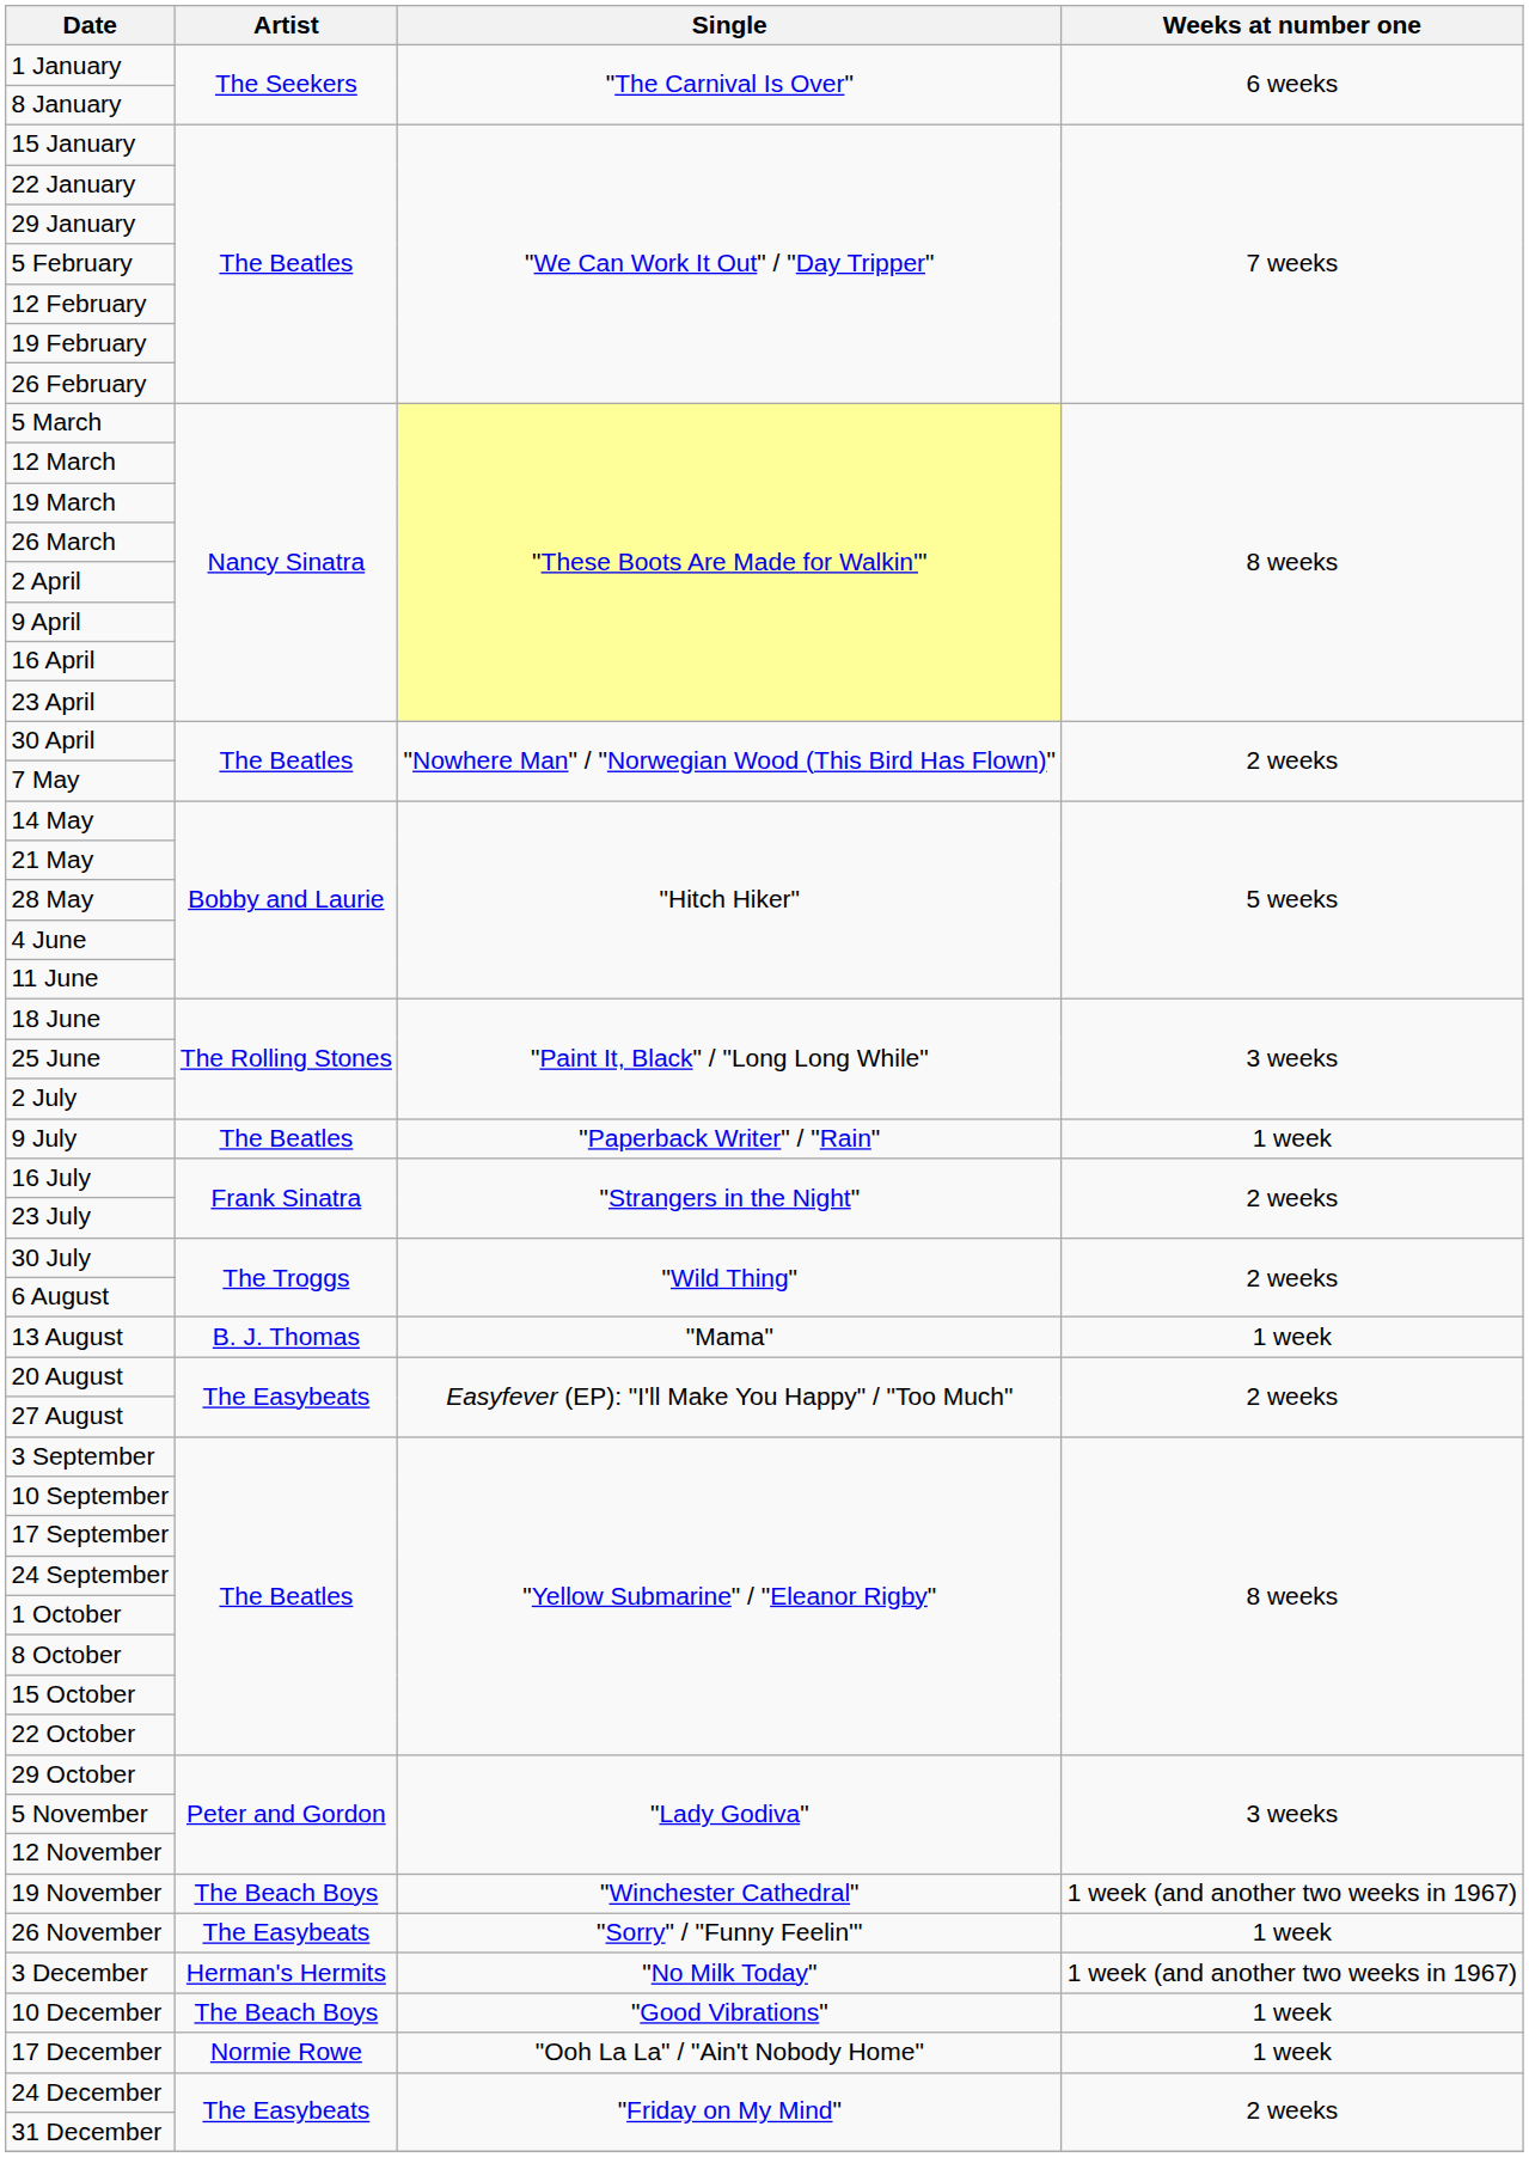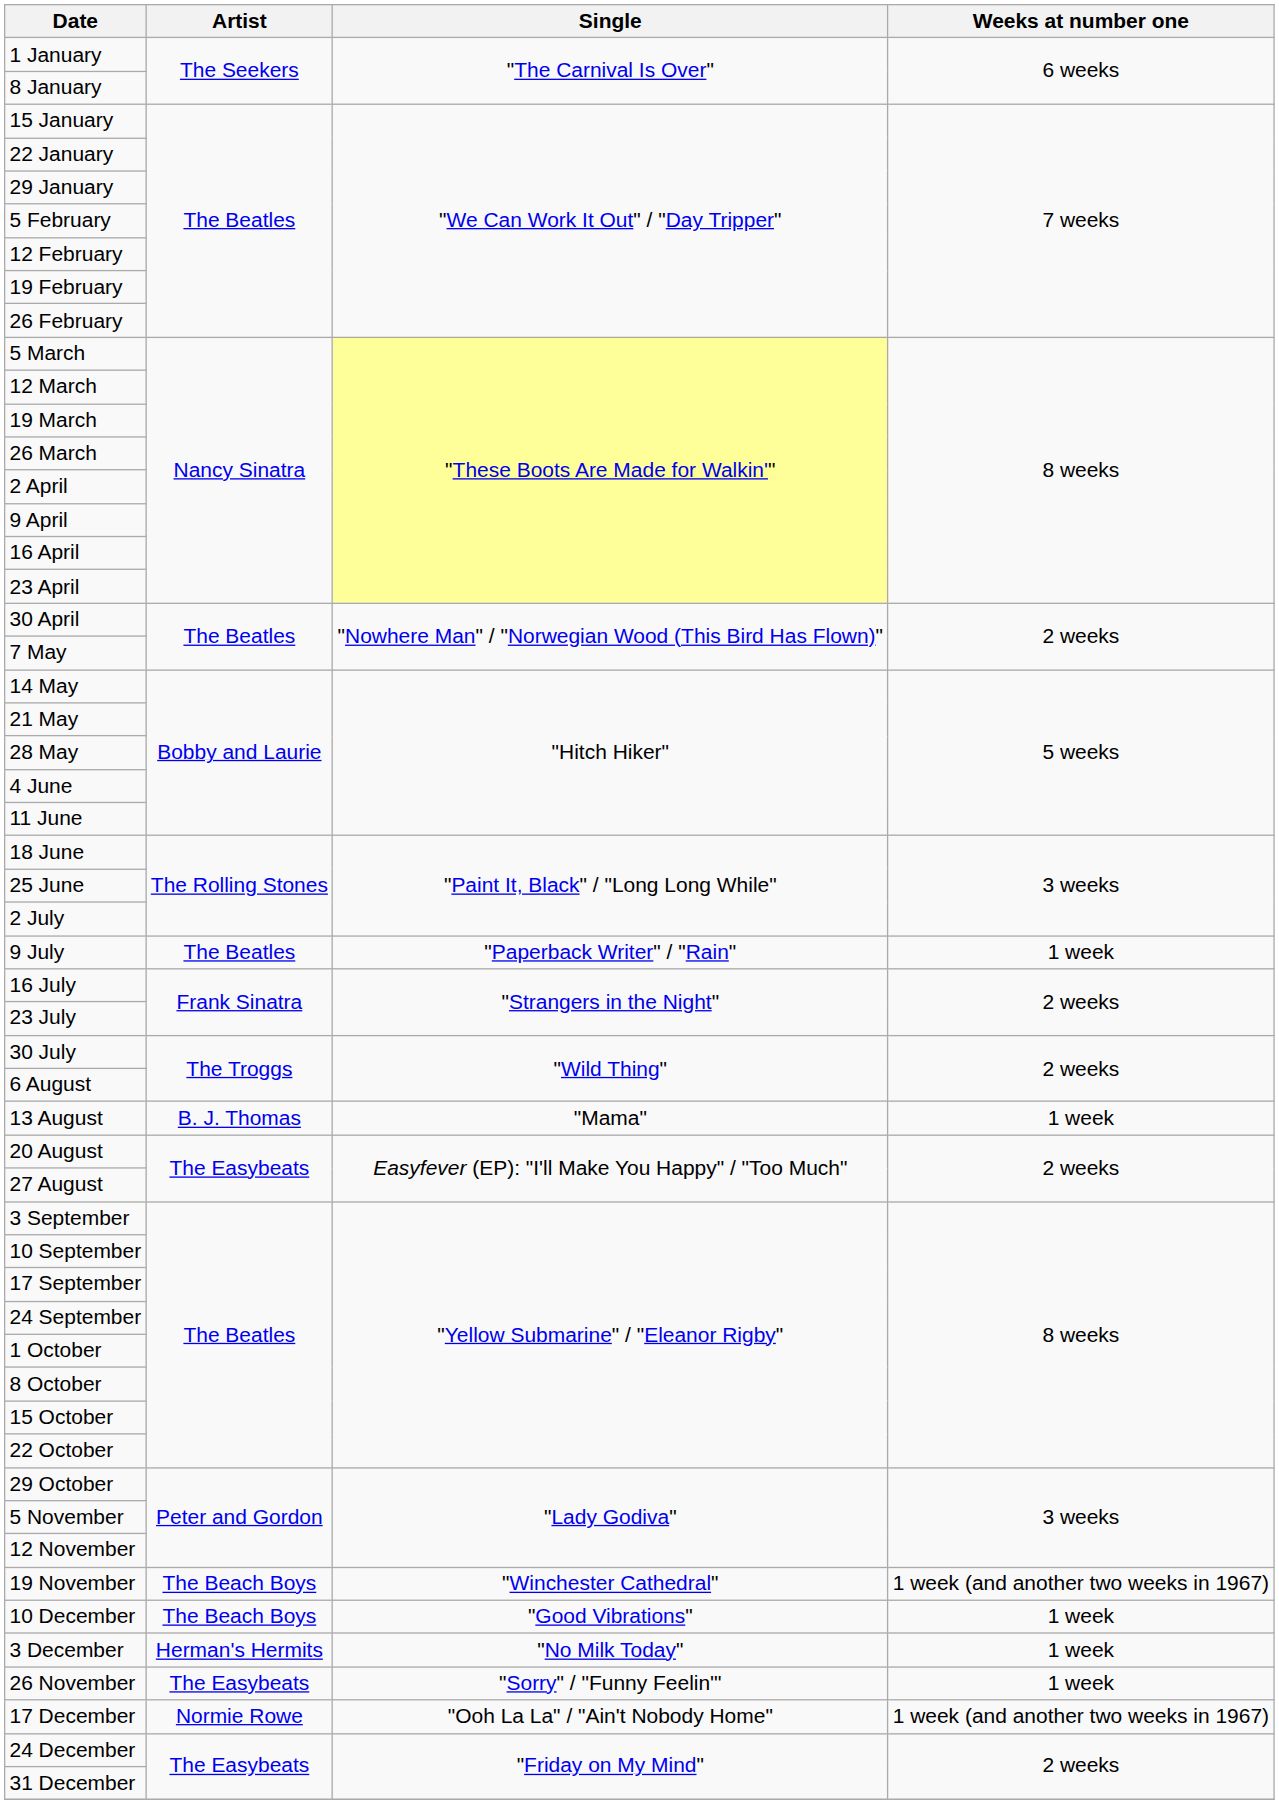rows swapped: 26 November <-> 10 December
3 December | Weeks at number one: 1 week (and another two weeks in 1967) -> 1 week
17 December | Weeks at number one: 1 week -> 1 week (and another two weeks in 1967)
